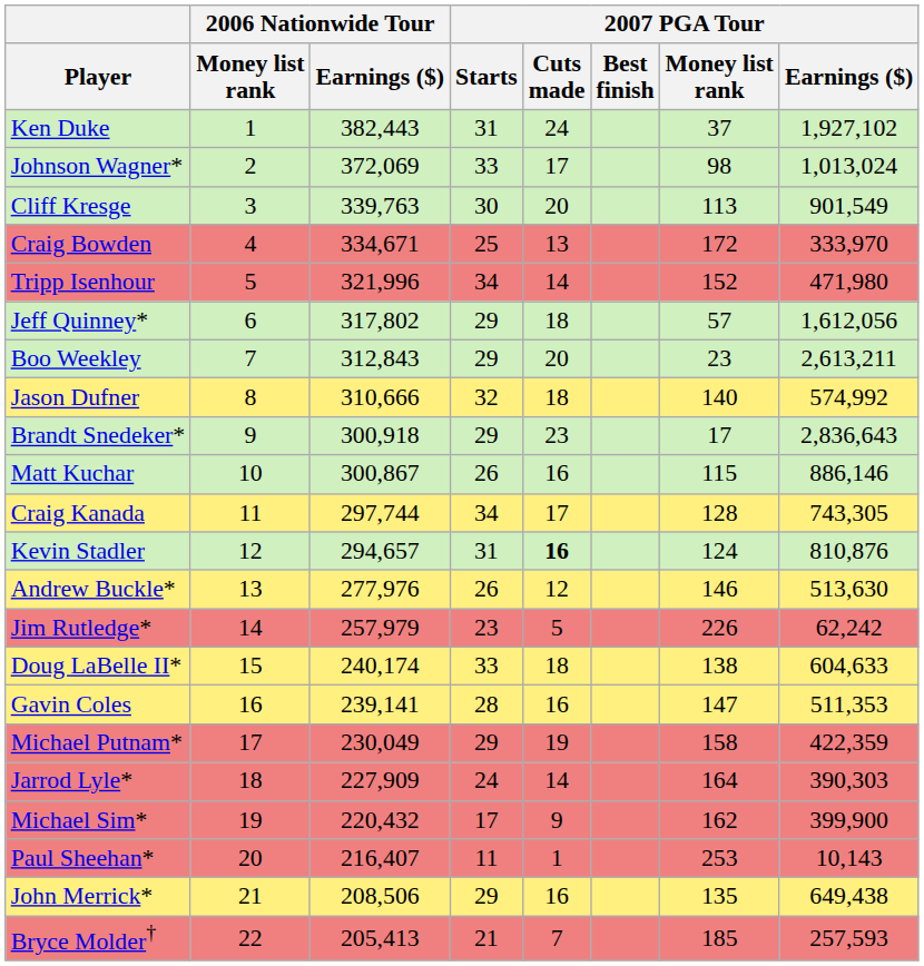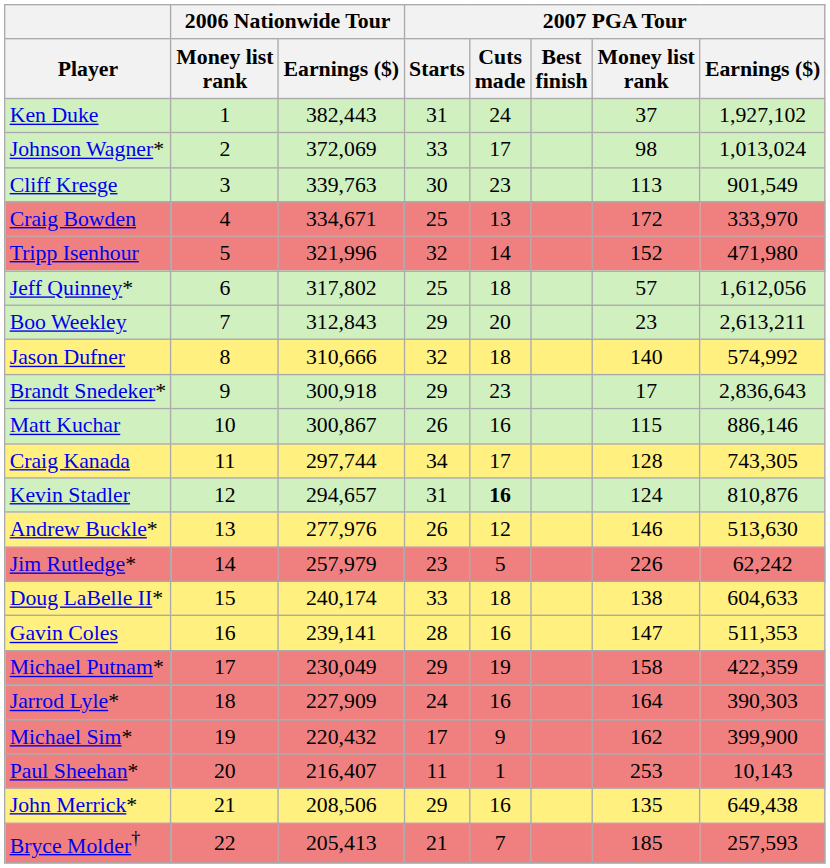Cliff Kresge | 2007 PGA Tour / Cuts made: 20 -> 23
Tripp Isenhour | 2007 PGA Tour / Starts: 34 -> 32
Jeff Quinney* | 2007 PGA Tour / Starts: 29 -> 25
Jarrod Lyle* | 2007 PGA Tour / Cuts made: 14 -> 16
